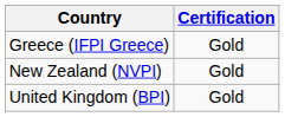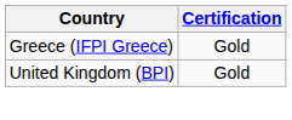- row: New Zealand (NVPI) | Gold
